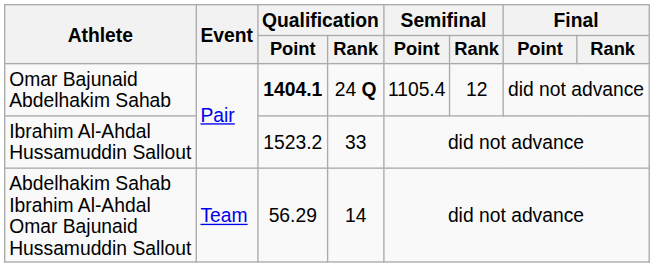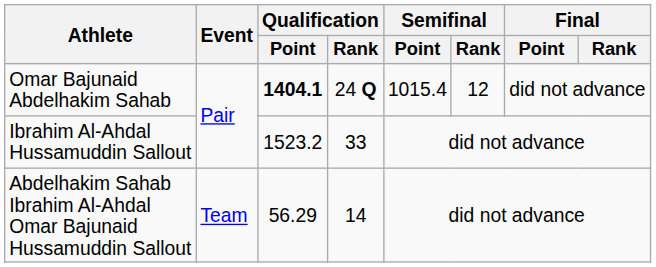Omar Bajunaid Abdelhakim Sahab | Semifinal / Point: 1105.4 -> 1015.4
